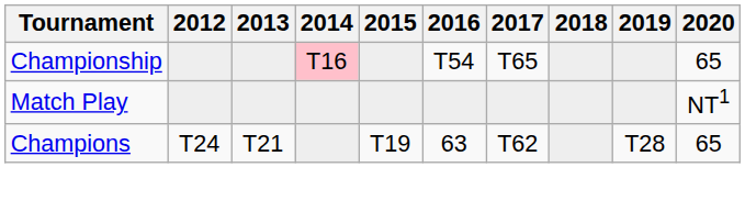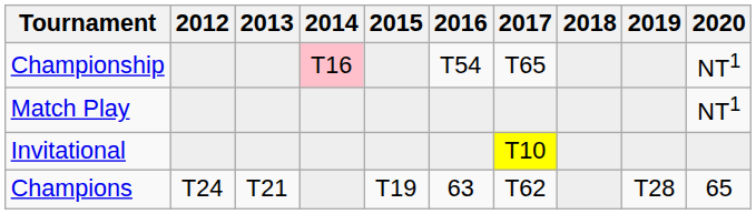Championship | 2020: 65 -> NT1
+ row: Invitational | T10
